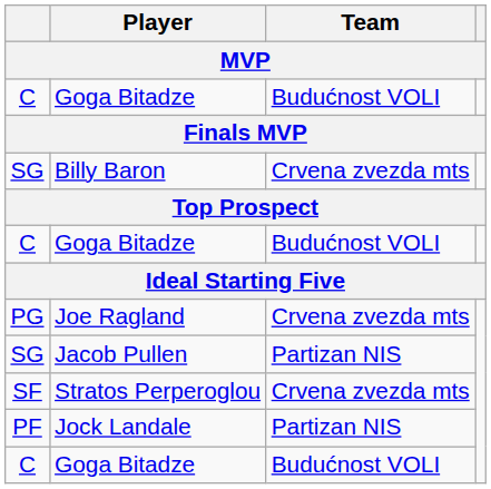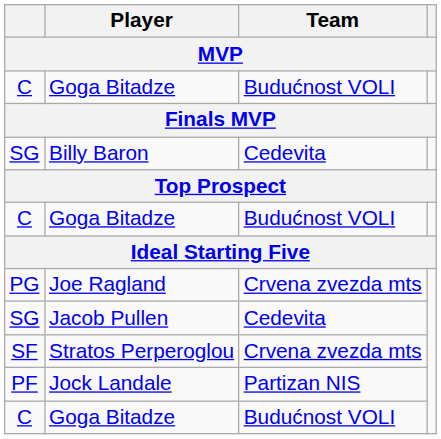Billy Baron | Team: Crvena zvezda mts -> Cedevita
Jacob Pullen | Team: Partizan NIS -> Cedevita
